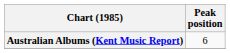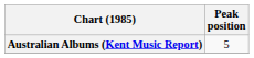Australian Albums (Kent Music Report) | Peak position: 6 -> 5
